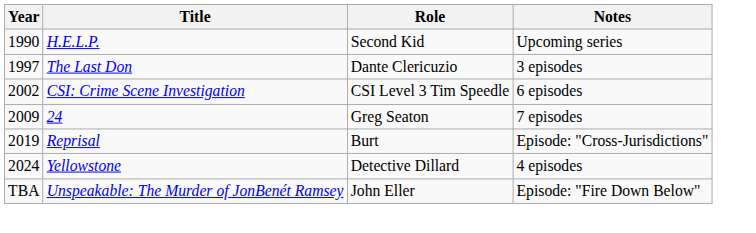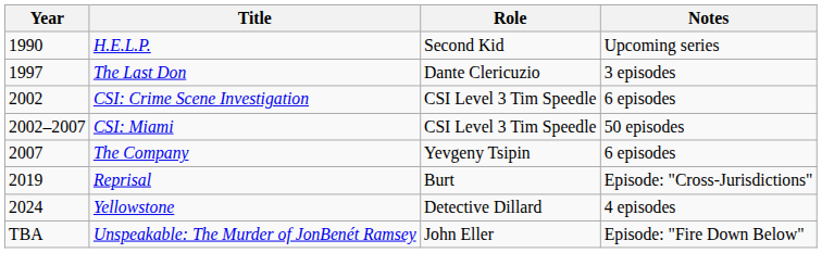+ row: 2002–2007 | CSI: Miami | CSI Level 3 Tim Speedle | 50 episodes
+ row: 2007 | The Company | Yevgeny Tsipin | 6 episodes
- row: 2009 | 24 | Greg Seaton | 7 episodes
